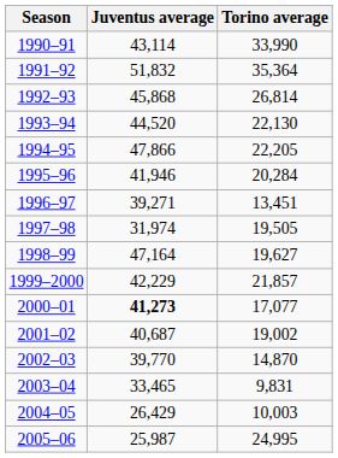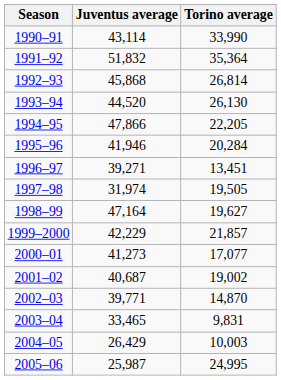1993–94 | Torino average: 22,130 -> 26,130
2000–01 | Juventus average: bold -> normal
2002–03 | Juventus average: 39,770 -> 39,771
